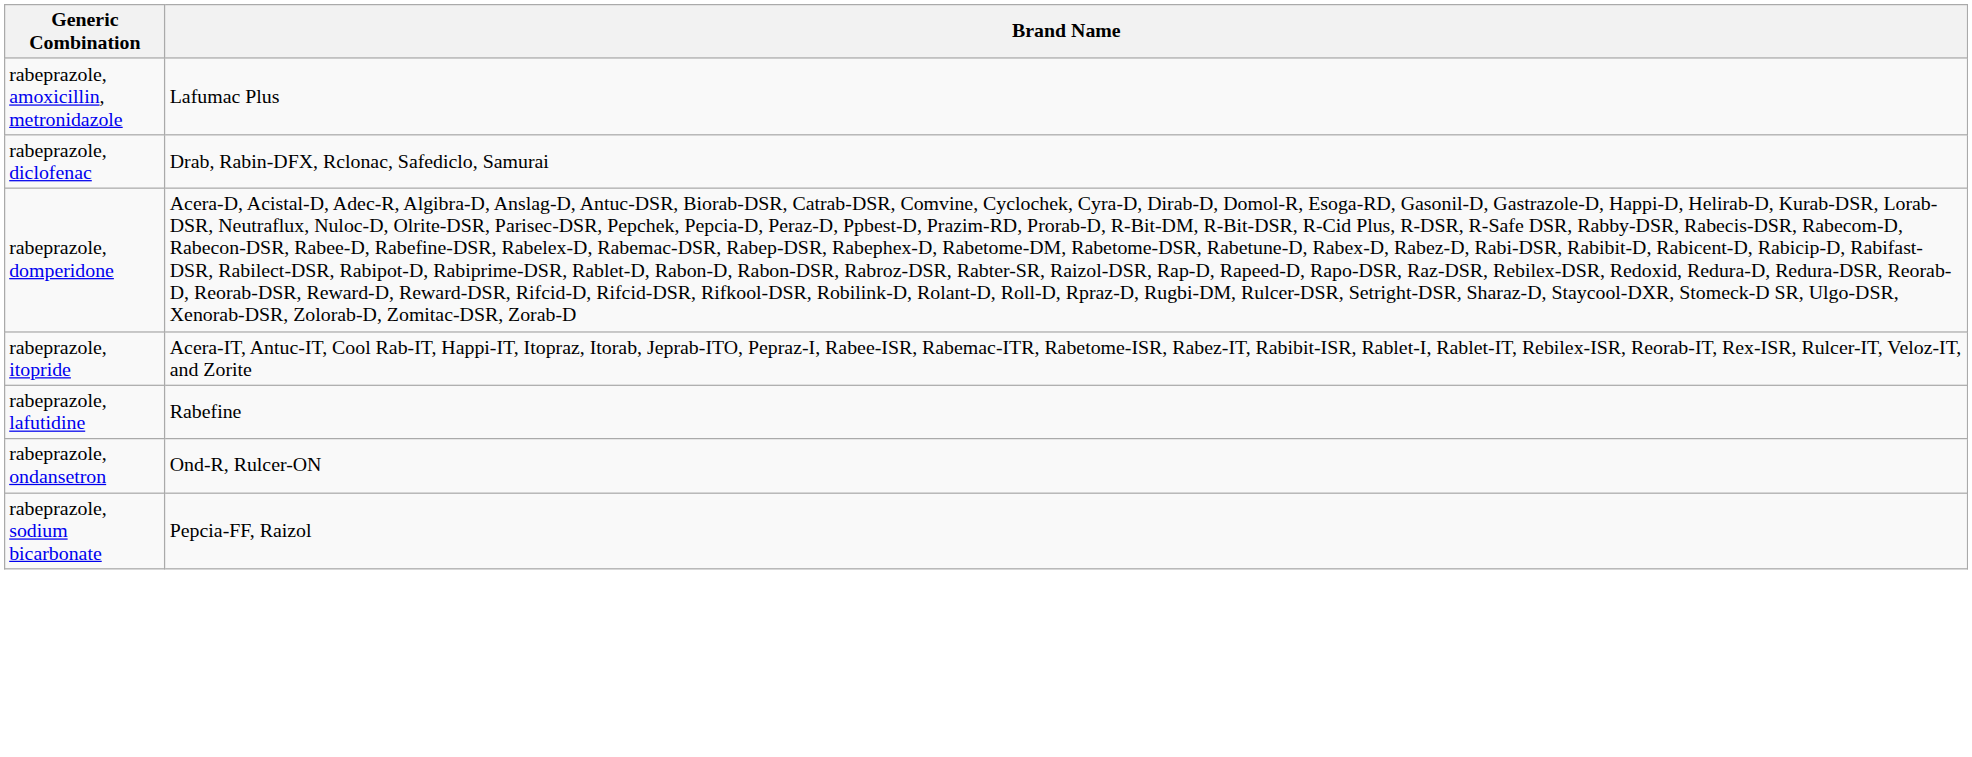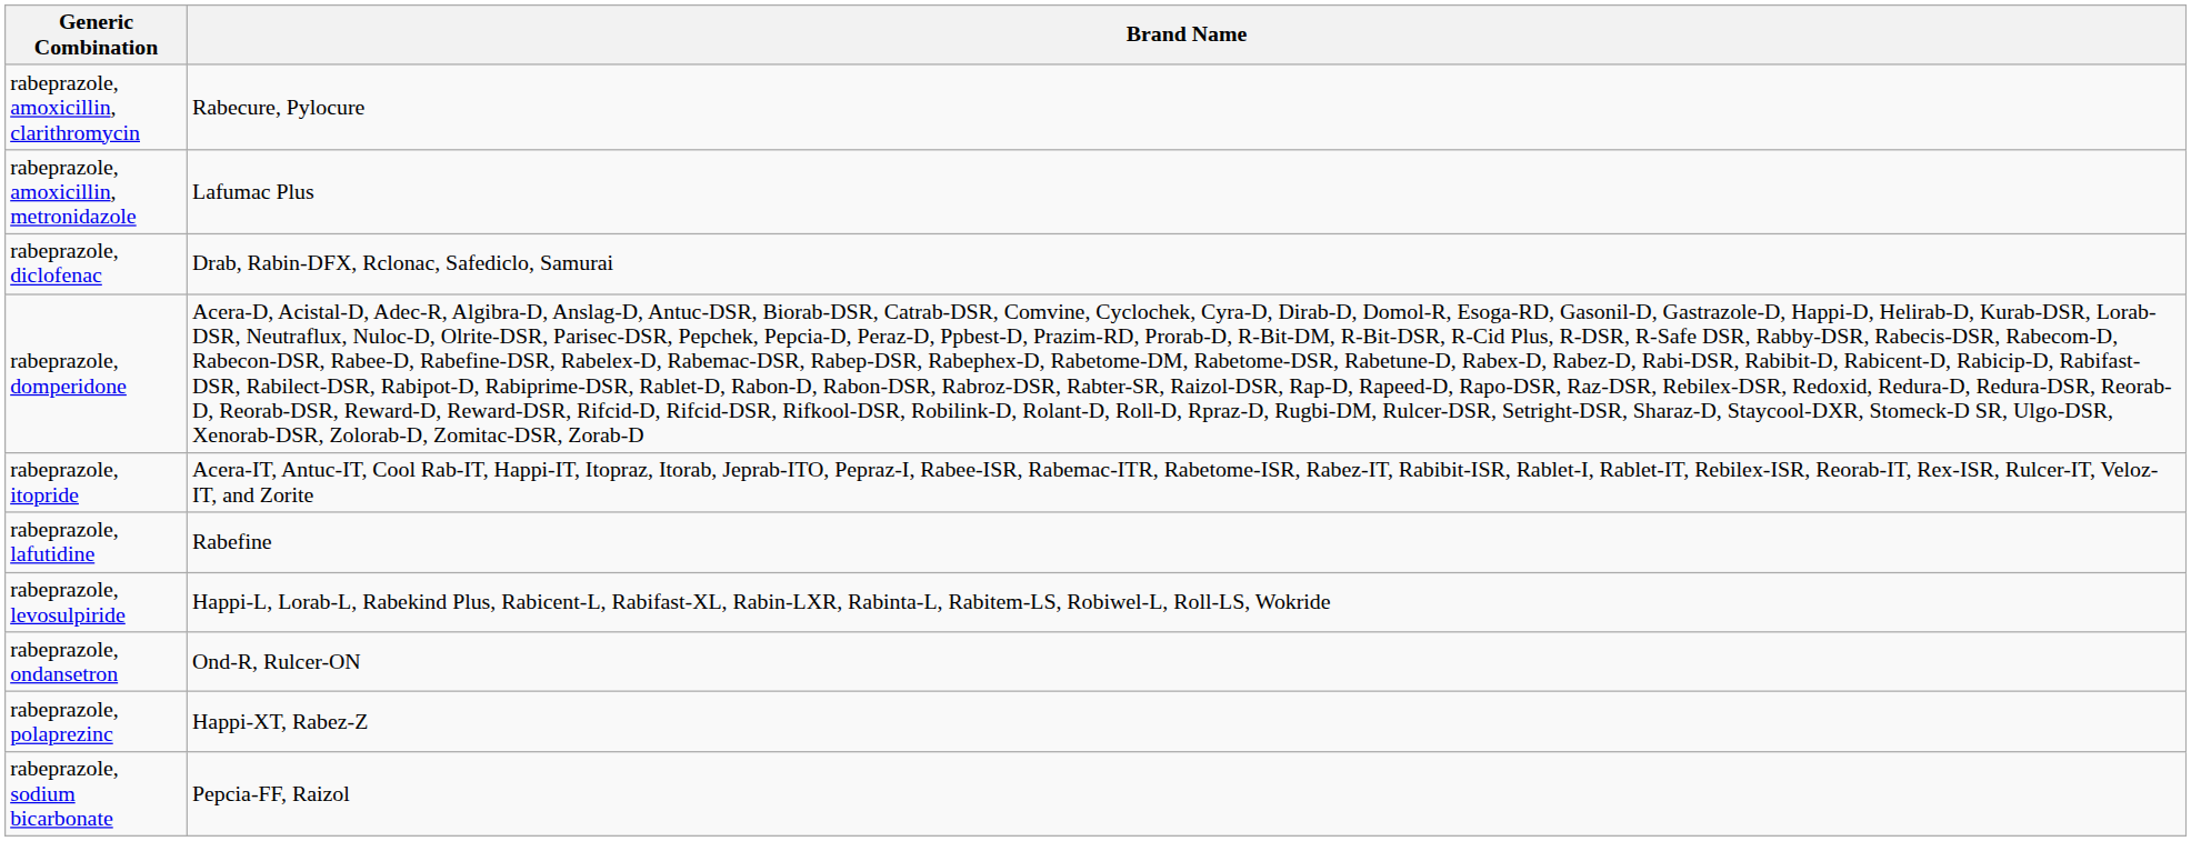+ row: rabeprazole, amoxicillin, clarithromycin | Rabecure, Pylocure
+ row: rabeprazole, levosulpiride | Happi-L, Lorab-L, Rabekind Plus, Rabicent-L, Rabifast-XL, Rabin-LXR, Rabinta-L, Rabitem-LS, Robiwel-L, Roll-LS, Wokride
+ row: rabeprazole, polaprezinc | Happi-XT, Rabez-Z
